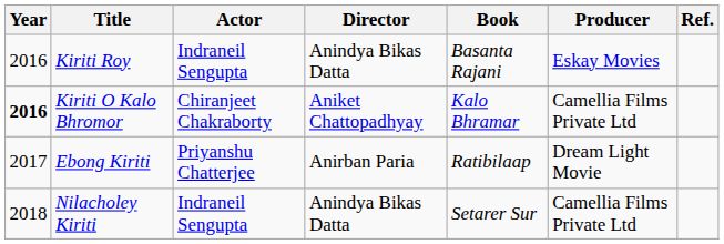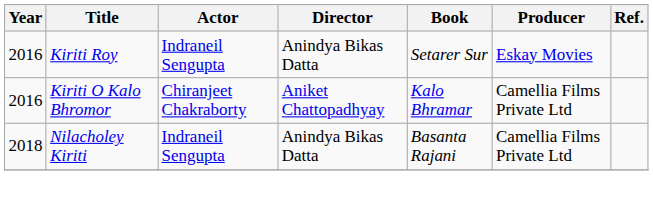Kiriti Roy | Book: Basanta Rajani -> Setarer Sur
Kiriti O Kalo Bhromor | Year: bold -> normal
- row: 2017 | Ebong Kiriti | Priyanshu Chatterjee | Anirban Paria | Ratibilaap | Dream Light Movie
Nilacholey Kiriti | Book: Setarer Sur -> Basanta Rajani
